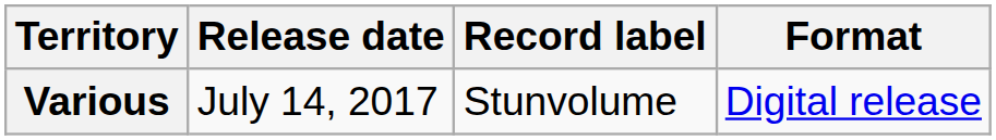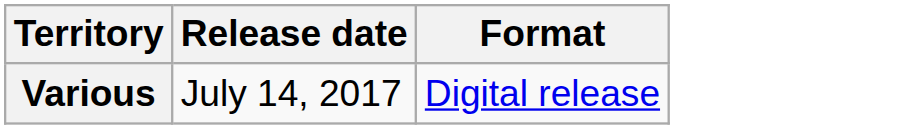- column: Record label | Stunvolume
